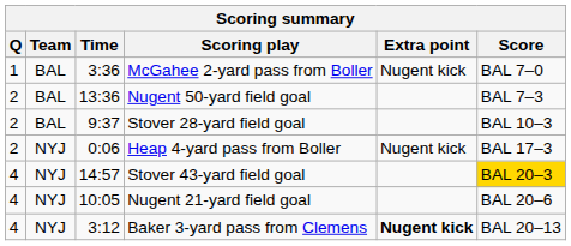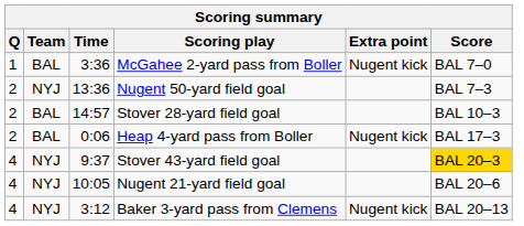Nugent 50-yard field goal | Team: BAL -> NYJ
Stover 28-yard field goal | Time: 9:37 -> 14:57
Heap 4-yard pass from Boller | Team: NYJ -> BAL
Stover 43-yard field goal | Time: 14:57 -> 9:37
Baker 3-yard pass from Clemens | Extra point: bold -> normal
